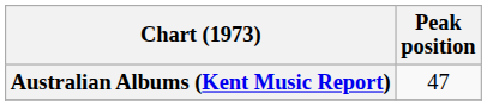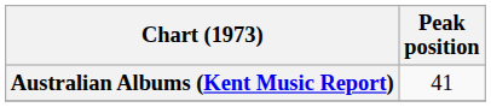Australian Albums (Kent Music Report) | Peak position: 47 -> 41
